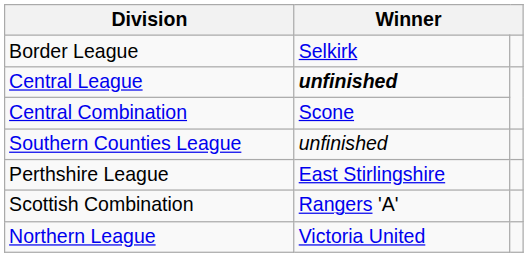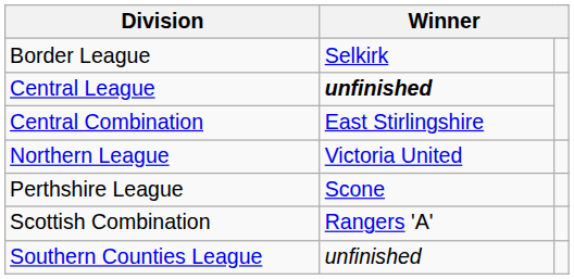Central Combination | column 2: Scone -> East Stirlingshire
rows swapped: Northern League <-> Southern Counties League
Perthshire League | column 2: East Stirlingshire -> Scone
